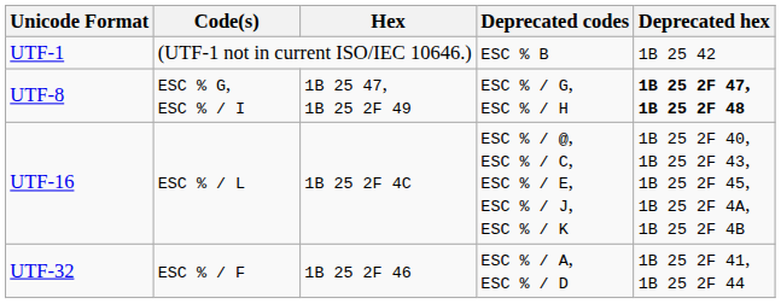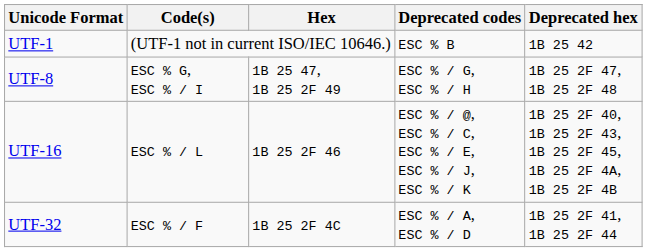UTF-8 | Deprecated hex: bold -> normal
UTF-16 | Hex: 1B 25 2F 4C -> 1B 25 2F 46
UTF-32 | Hex: 1B 25 2F 46 -> 1B 25 2F 4C
